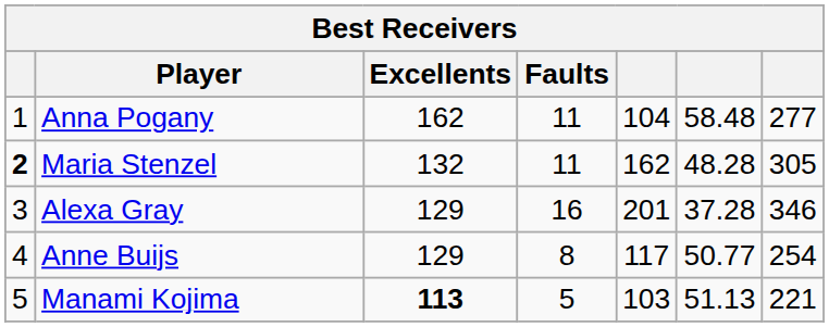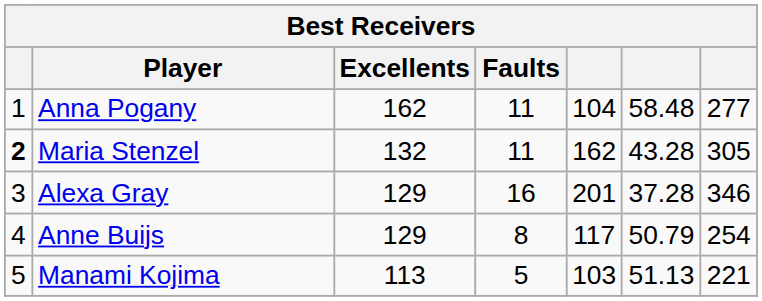Maria Stenzel | column 6: 48.28 -> 43.28
Anne Buijs | column 6: 50.77 -> 50.79
Manami Kojima | Excellents: bold -> normal
